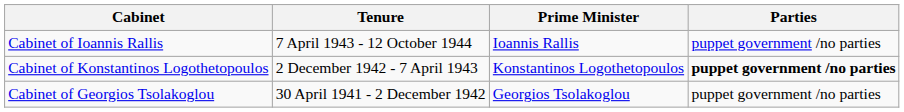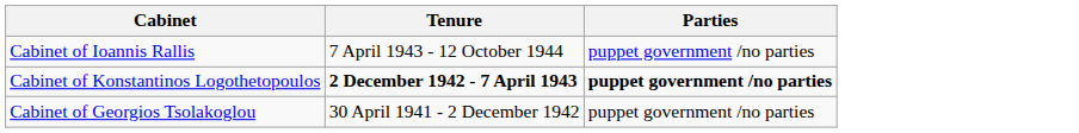- column: Prime Minister | Ioannis Rallis | Konstantinos Logothetopoulos | Georgios Tsolakoglou
Cabinet of Konstantinos Logothetopoulos | Tenure: normal -> bold
